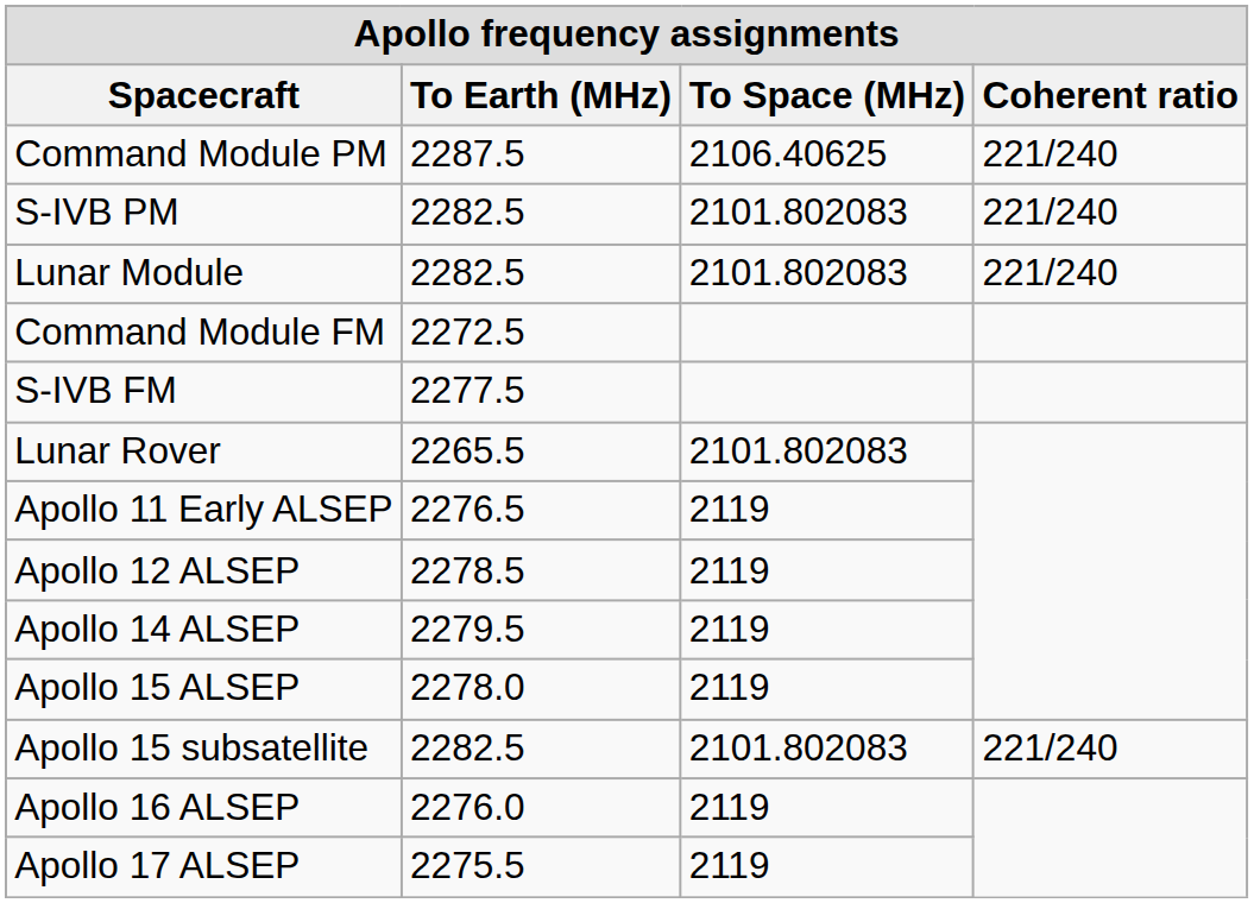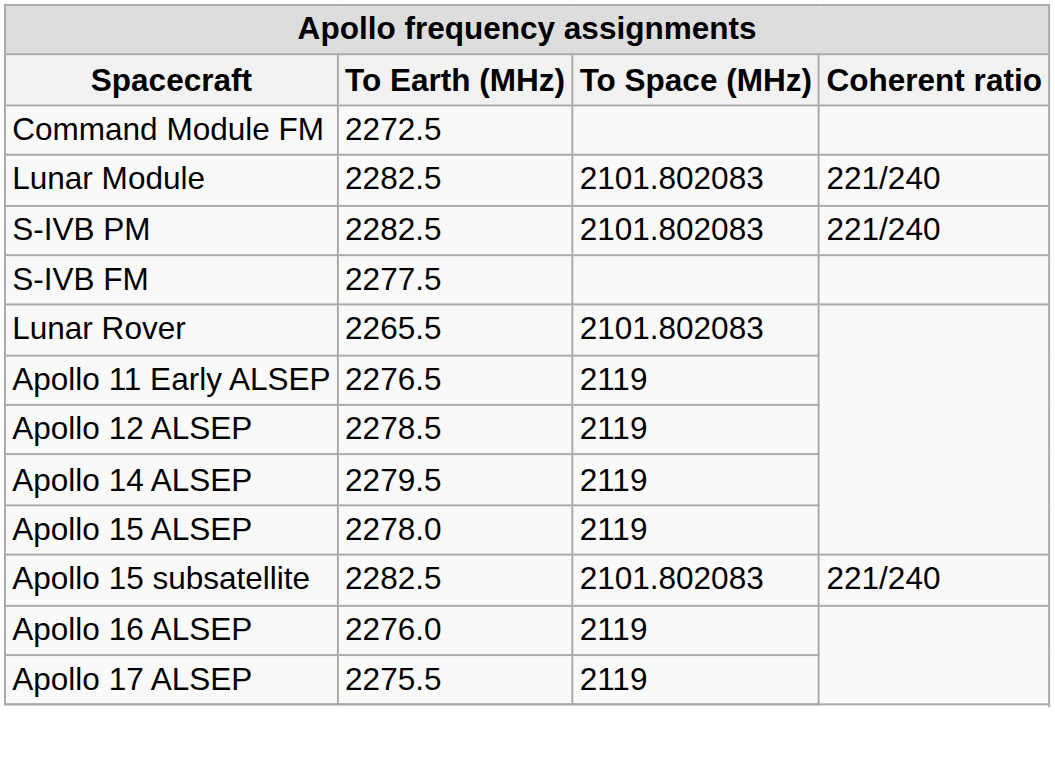- row: Command Module PM | 2287.5 | 2106.40625 | 221/240
rows swapped: Command Module FM <-> S-IVB PM
